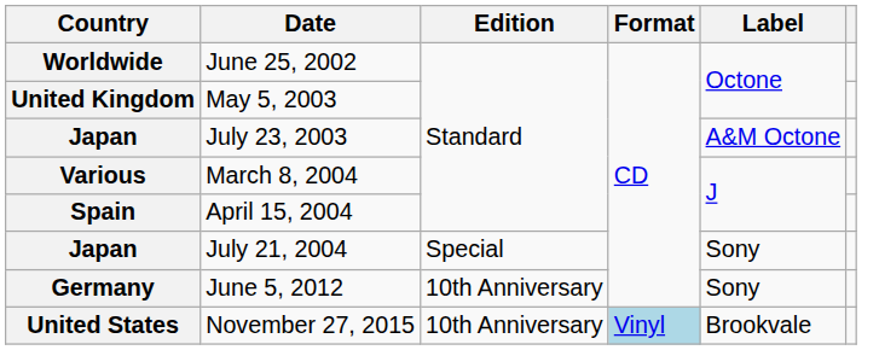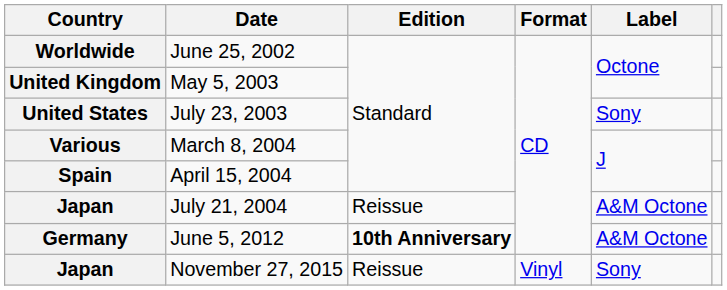July 23, 2003 | Country: Japan -> United States
July 23, 2003 | Label: A&M Octone -> Sony
July 21, 2004 | Edition: Special -> Reissue
July 21, 2004 | Label: Sony -> A&M Octone
June 5, 2012 | Edition: normal -> bold
June 5, 2012 | Label: Sony -> A&M Octone
November 27, 2015 | Country: United States -> Japan
November 27, 2015 | Edition: 10th Anniversary -> Reissue
November 27, 2015 | Format: lightblue background -> no background
November 27, 2015 | Label: Brookvale -> Sony
